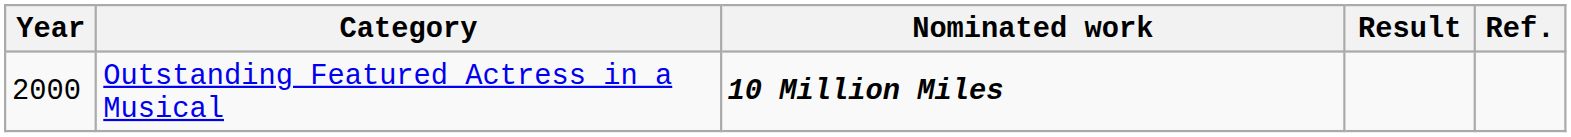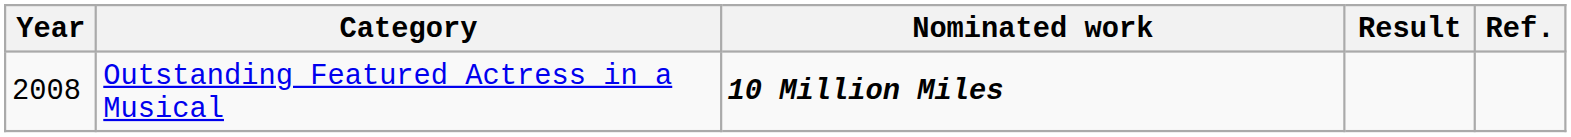Outstanding Featured Actress in a Musical | Year: 2000 -> 2008
